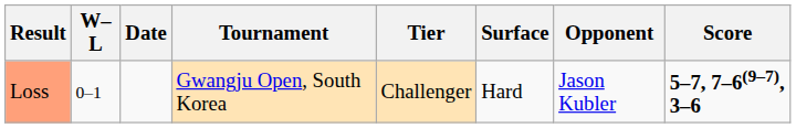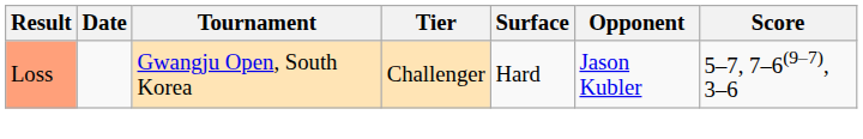- column: W–L | 0–1
Loss | Score: bold -> normal
